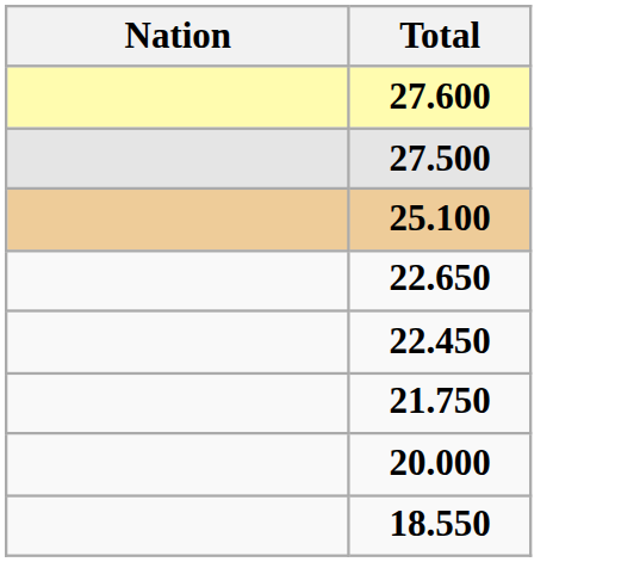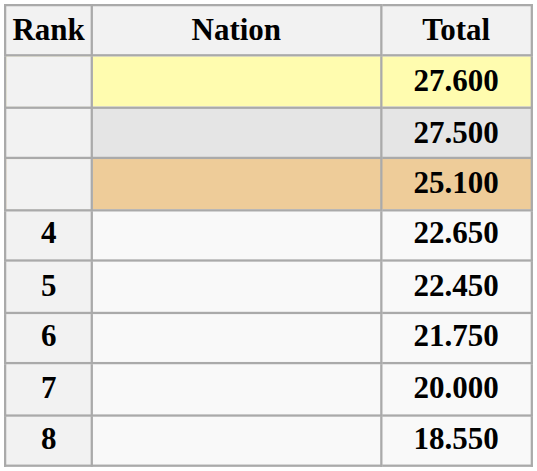+ column: Rank | 4 | 5 | 6 | 7 | 8
